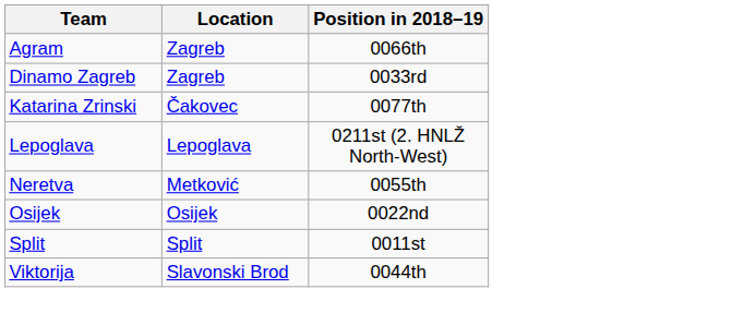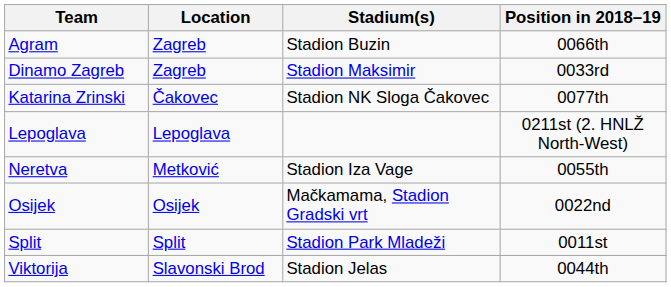+ column: Stadium(s) | Stadion Buzin | Stadion Maksimir | Stadion NK Sloga Čakovec | Stadion Iza Vage | Mačkamama, Stadion Gradski vrt | Stadion Park Mladeži | Stadion Jelas
